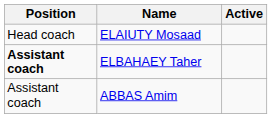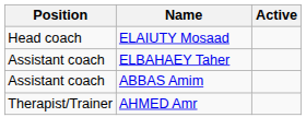ELBAHAEY Taher | Position: bold -> normal
+ row: Therapist/Trainer | AHMED Amr
